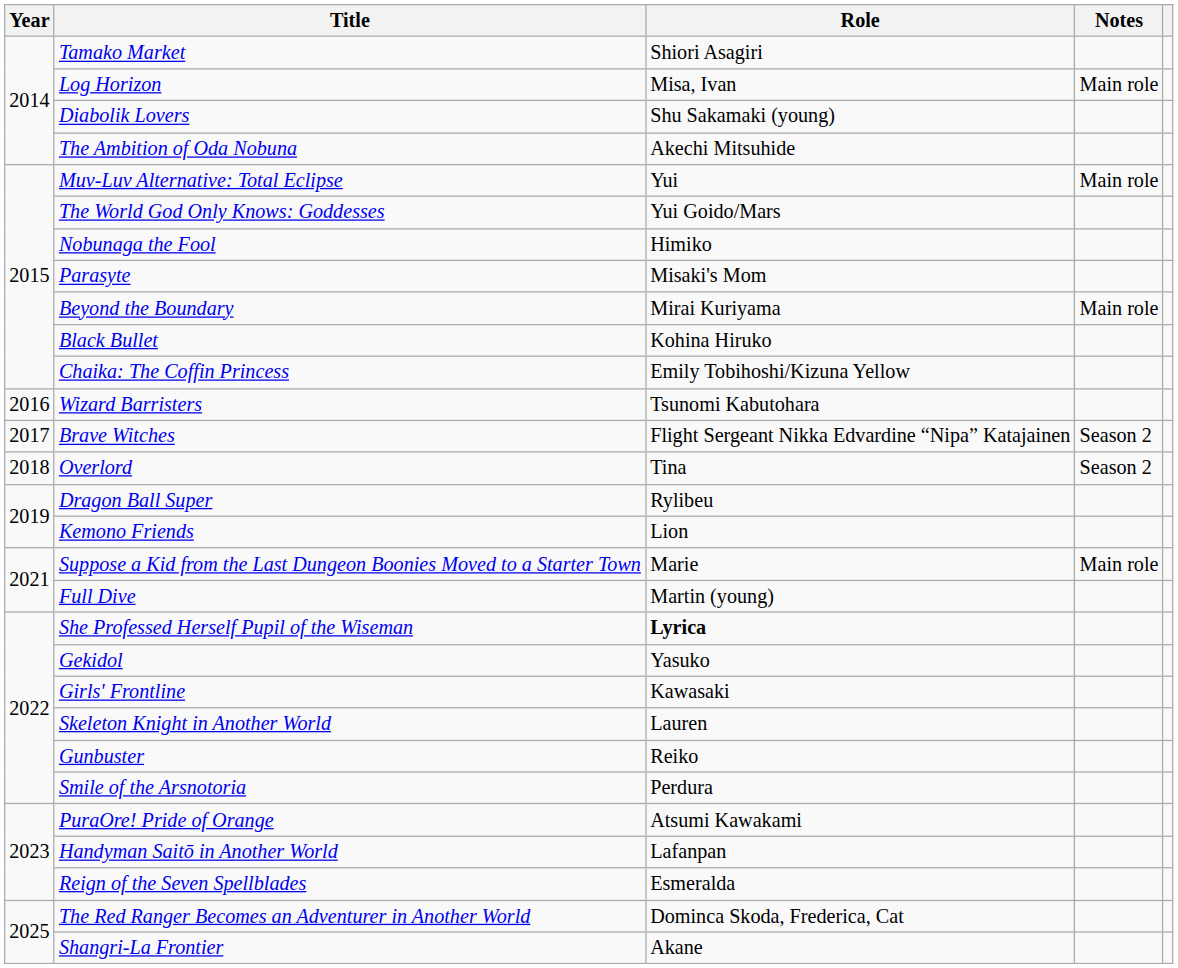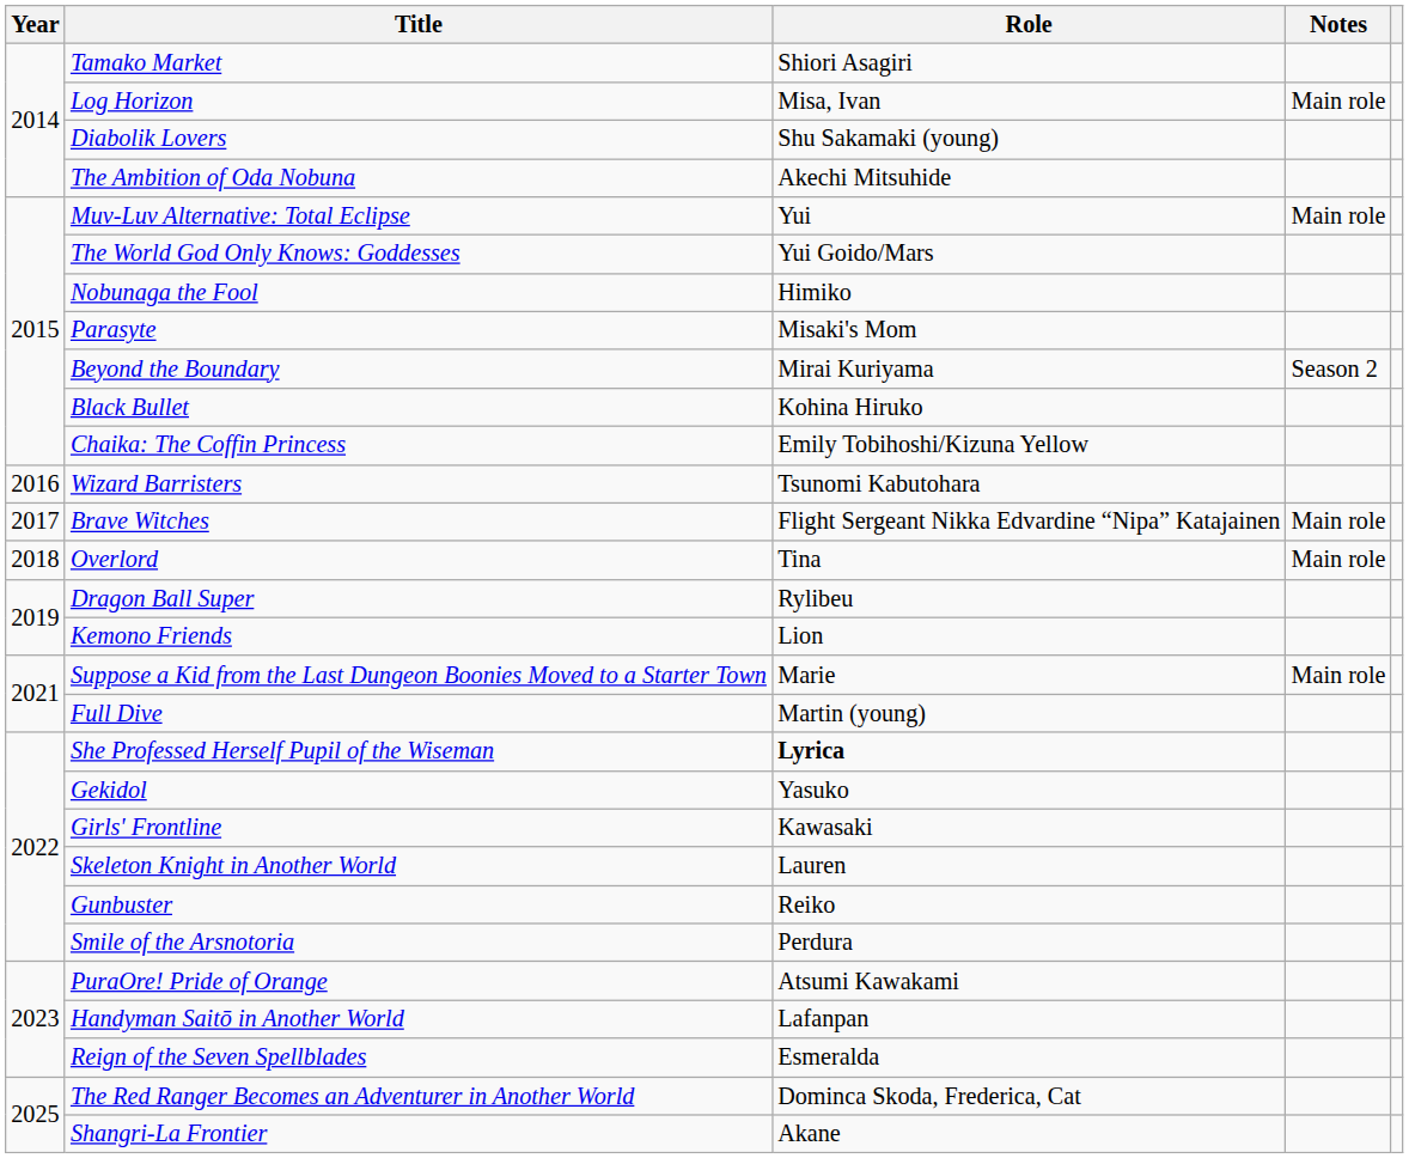Beyond the Boundary | Notes: Main role -> Season 2
Brave Witches | Notes: Season 2 -> Main role
Overlord | Notes: Season 2 -> Main role
